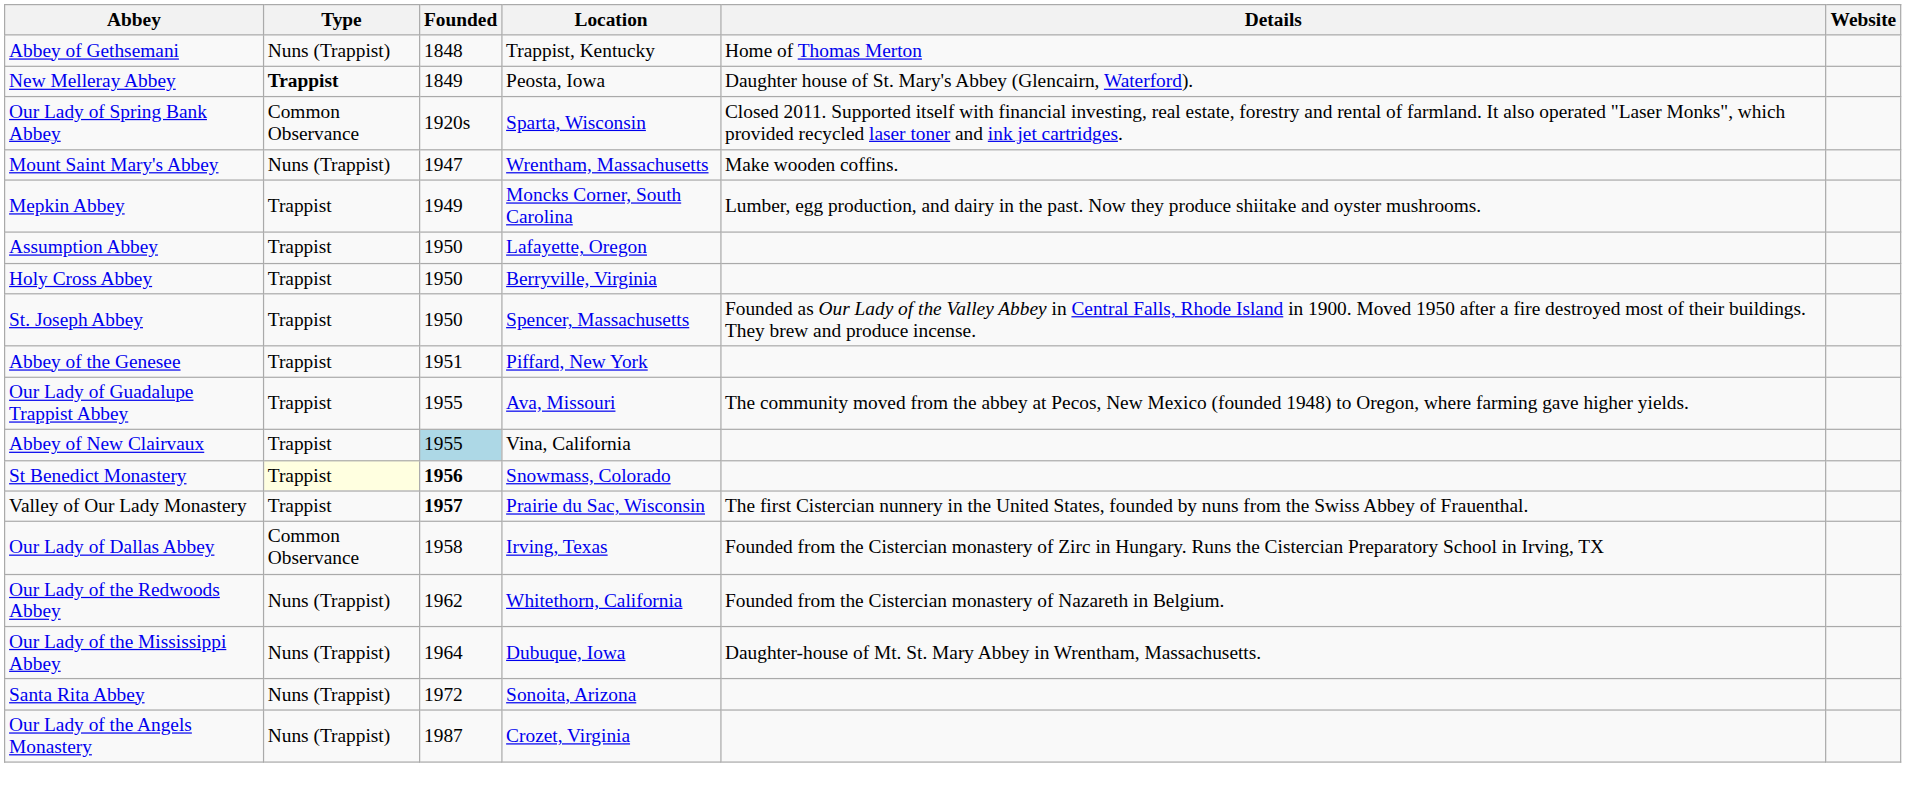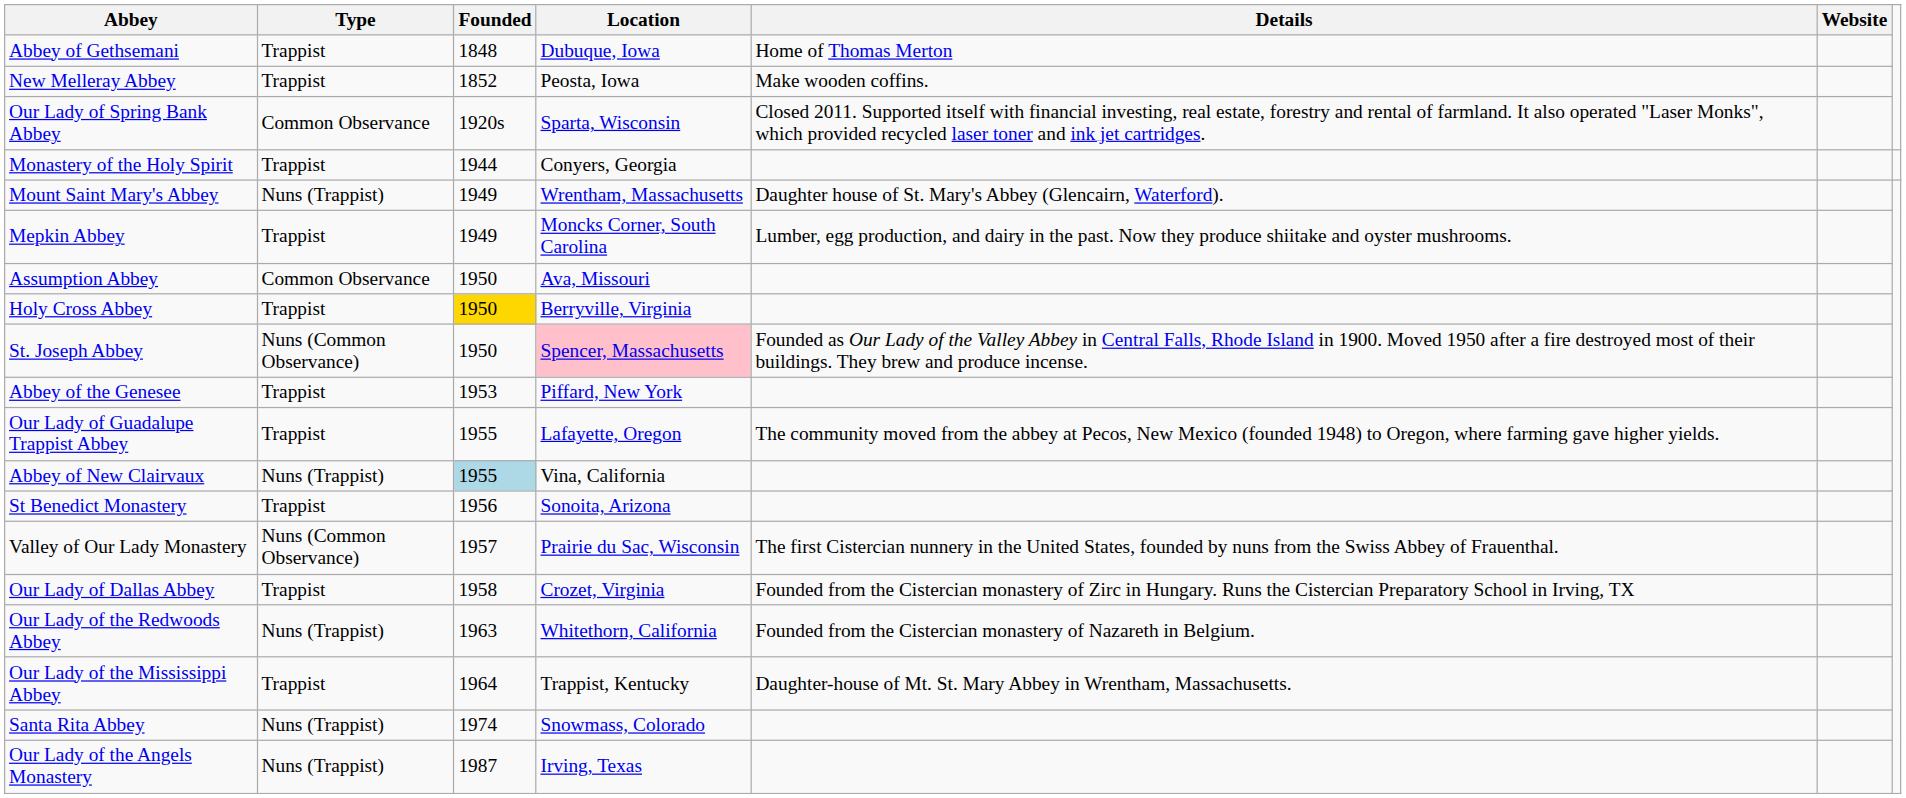Abbey of Gethsemani | Type: Nuns (Trappist) -> Trappist
Abbey of Gethsemani | Location: Trappist, Kentucky -> Dubuque, Iowa
New Melleray Abbey | Type: bold -> normal
New Melleray Abbey | Founded: 1849 -> 1852
New Melleray Abbey | Details: Daughter house of St. Mary's Abbey (Glencairn, Waterford). -> Make wooden coffins.
+ row: Monastery of the Holy Spirit | Trappist | 1944 | Conyers, Georgia
Mount Saint Mary's Abbey | Founded: 1947 -> 1949
Mount Saint Mary's Abbey | Details: Make wooden coffins. -> Daughter house of St. Mary's Abbey (Glencairn, Waterford).
Assumption Abbey | Type: Trappist -> Common Observance
Assumption Abbey | Location: Lafayette, Oregon -> Ava, Missouri
Holy Cross Abbey | Founded: no background -> gold background
St. Joseph Abbey | Type: Trappist -> Nuns (Common Observance)
St. Joseph Abbey | Location: no background -> pink background
Abbey of the Genesee | Founded: 1951 -> 1953
Our Lady of Guadalupe Trappist Abbey | Location: Ava, Missouri -> Lafayette, Oregon
Abbey of New Clairvaux | Type: Trappist -> Nuns (Trappist)
St Benedict Monastery | Type: lightyellow background -> no background
St Benedict Monastery | Founded: bold -> normal
St Benedict Monastery | Location: Snowmass, Colorado -> Sonoita, Arizona
Valley of Our Lady Monastery | Type: Trappist -> Nuns (Common Observance)
Valley of Our Lady Monastery | Founded: bold -> normal
Our Lady of Dallas Abbey | Type: Common Observance -> Trappist
Our Lady of Dallas Abbey | Location: Irving, Texas -> Crozet, Virginia
Our Lady of the Redwoods Abbey | Founded: 1962 -> 1963
Our Lady of the Mississippi Abbey | Type: Nuns (Trappist) -> Trappist
Our Lady of the Mississippi Abbey | Location: Dubuque, Iowa -> Trappist, Kentucky
Santa Rita Abbey | Founded: 1972 -> 1974
Santa Rita Abbey | Location: Sonoita, Arizona -> Snowmass, Colorado
Our Lady of the Angels Monastery | Location: Crozet, Virginia -> Irving, Texas
